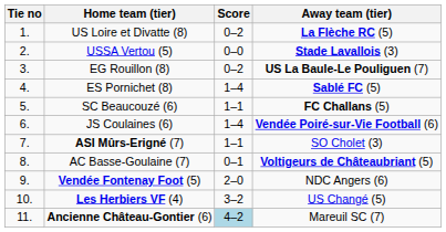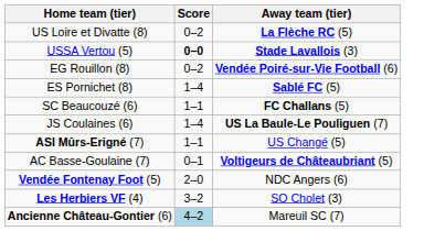- column: Tie no | 1. | 2. | 3. | 4. | 5. | 6. | 7. | 8. | 9. | 10. | 11.
USSA Vertou (5) | Score: normal -> bold
EG Rouillon (8) | Away team (tier): US La Baule-Le Pouliguen (7) -> Vendée Poiré-sur-Vie Football (6)
JS Coulaines (6) | Away team (tier): Vendée Poiré-sur-Vie Football (6) -> US La Baule-Le Pouliguen (7)
ASI Mûrs-Erigné (7) | Away team (tier): SO Cholet (3) -> US Changé (5)
Les Herbiers VF (4) | Away team (tier): US Changé (5) -> SO Cholet (3)
